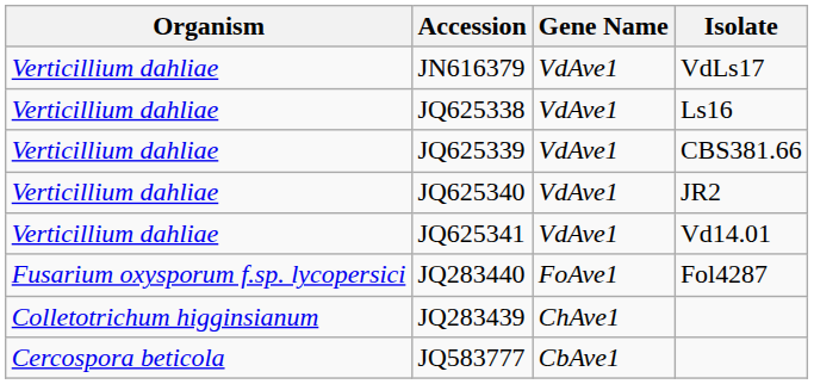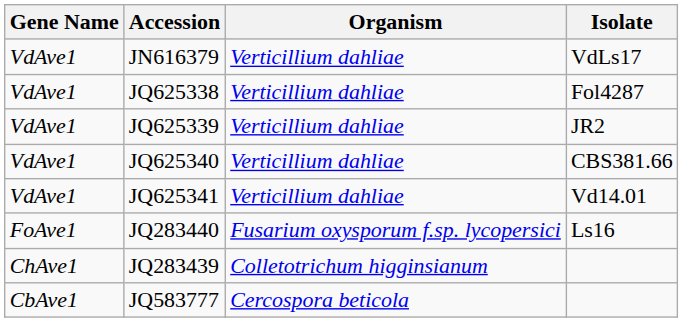columns swapped: Gene Name <-> Organism
JQ625338 | Isolate: Ls16 -> Fol4287
JQ625339 | Isolate: CBS381.66 -> JR2
JQ625340 | Isolate: JR2 -> CBS381.66
JQ283440 | Isolate: Fol4287 -> Ls16
